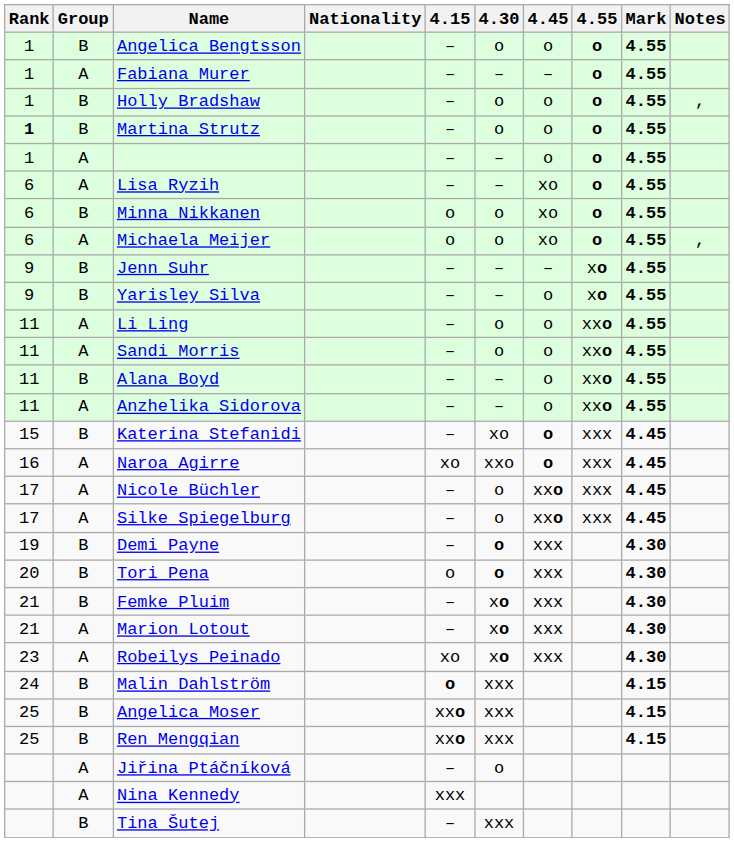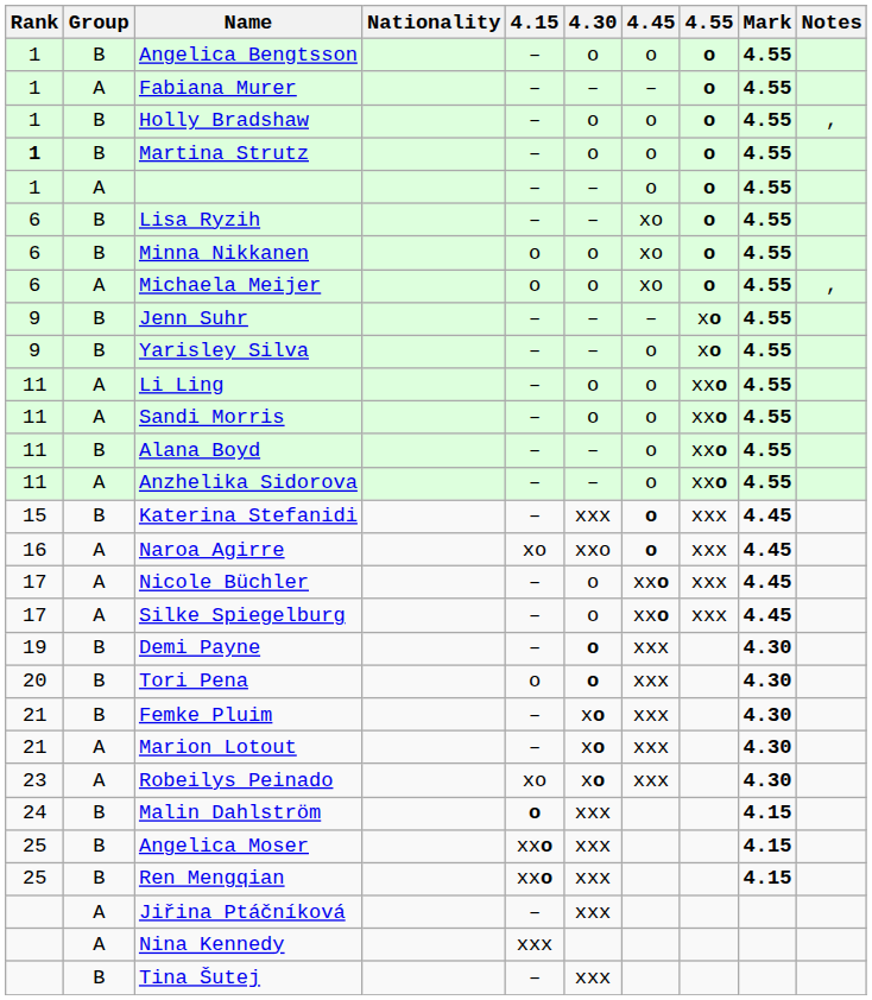Lisa Ryzih | Group: A -> B
Katerina Stefanidi | 4.30: xo -> xxx
Jiřina Ptáčníková | 4.30: o -> xxx
